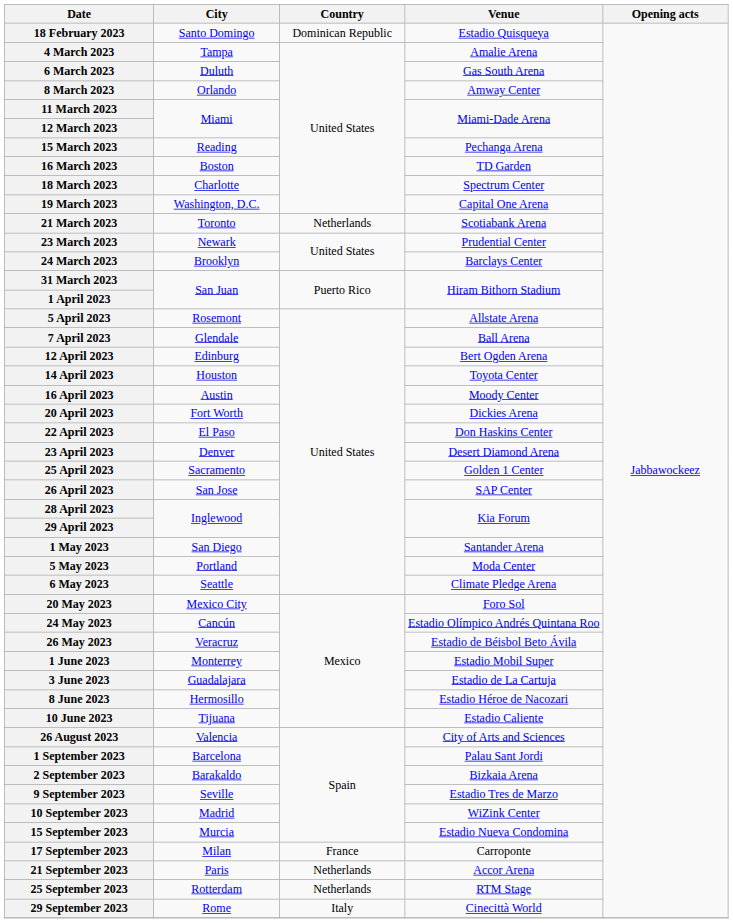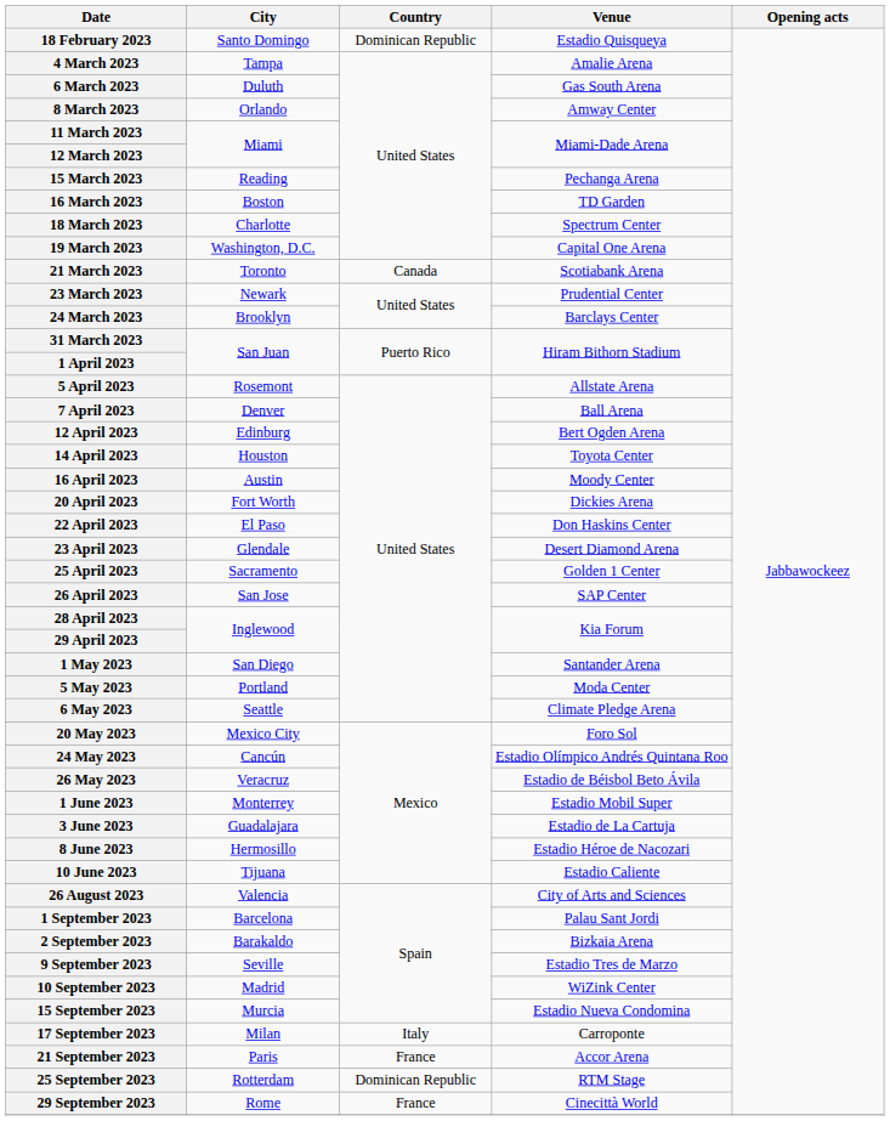21 March 2023 | Country: Netherlands -> Canada
7 April 2023 | City: Glendale -> Denver
23 April 2023 | City: Denver -> Glendale
17 September 2023 | Country: France -> Italy
21 September 2023 | Country: Netherlands -> France
25 September 2023 | Country: Netherlands -> Dominican Republic
29 September 2023 | Country: Italy -> France
